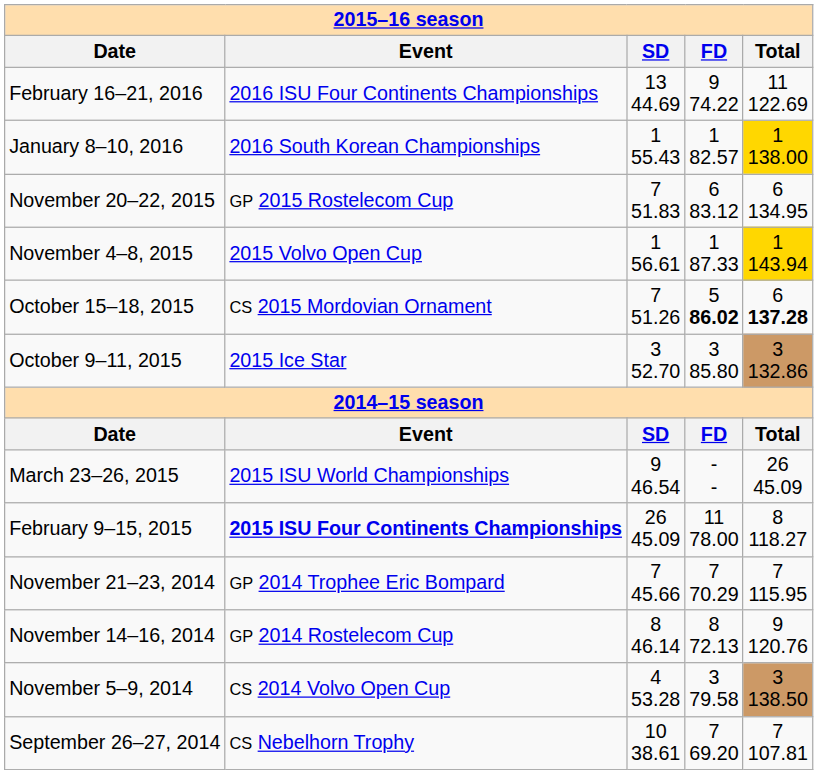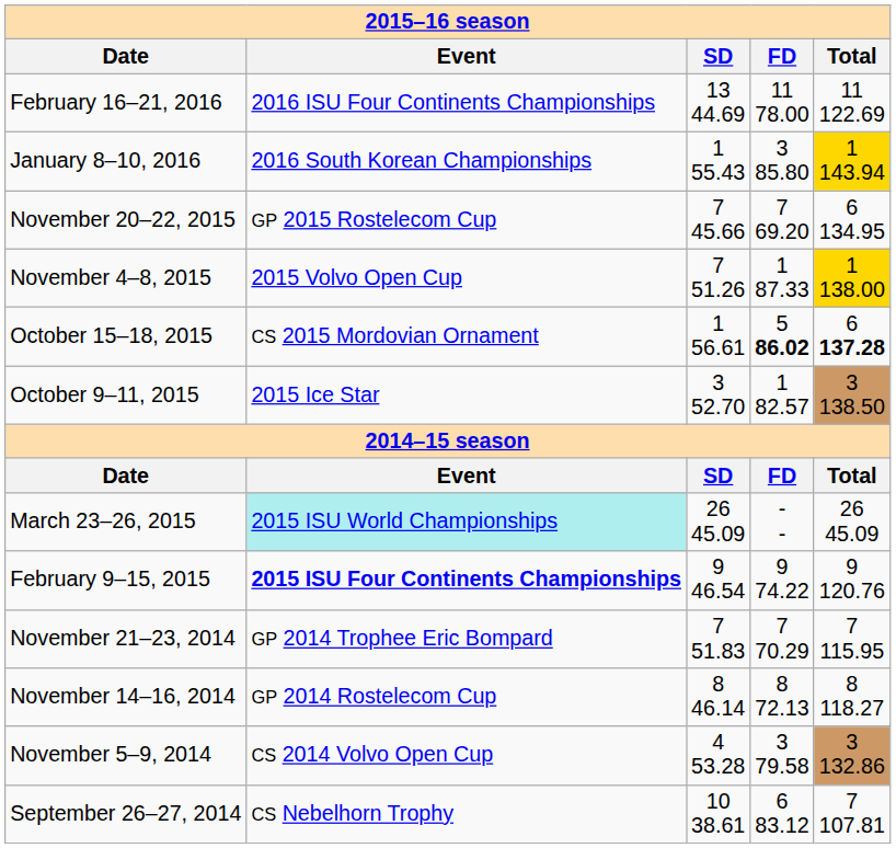February 16–21, 2016 | FD: 9 74.22 -> 11 78.00
January 8–10, 2016 | FD: 1 82.57 -> 3 85.80
January 8–10, 2016 | Total: 1 138.00 -> 1 143.94
November 20–22, 2015 | SD: 7 51.83 -> 7 45.66
November 20–22, 2015 | FD: 6 83.12 -> 7 69.20
November 4–8, 2015 | SD: 1 56.61 -> 7 51.26
November 4–8, 2015 | Total: 1 143.94 -> 1 138.00
October 15–18, 2015 | SD: 7 51.26 -> 1 56.61
October 9–11, 2015 | FD: 3 85.80 -> 1 82.57
October 9–11, 2015 | Total: 3 132.86 -> 3 138.50
March 23–26, 2015 | Event: no background -> paleturquoise background
March 23–26, 2015 | SD: 9 46.54 -> 26 45.09
February 9–15, 2015 | SD: 26 45.09 -> 9 46.54
February 9–15, 2015 | FD: 11 78.00 -> 9 74.22
February 9–15, 2015 | Total: 8 118.27 -> 9 120.76
November 21–23, 2014 | SD: 7 45.66 -> 7 51.83
November 14–16, 2014 | Total: 9 120.76 -> 8 118.27
November 5–9, 2014 | Total: 3 138.50 -> 3 132.86
September 26–27, 2014 | FD: 7 69.20 -> 6 83.12
